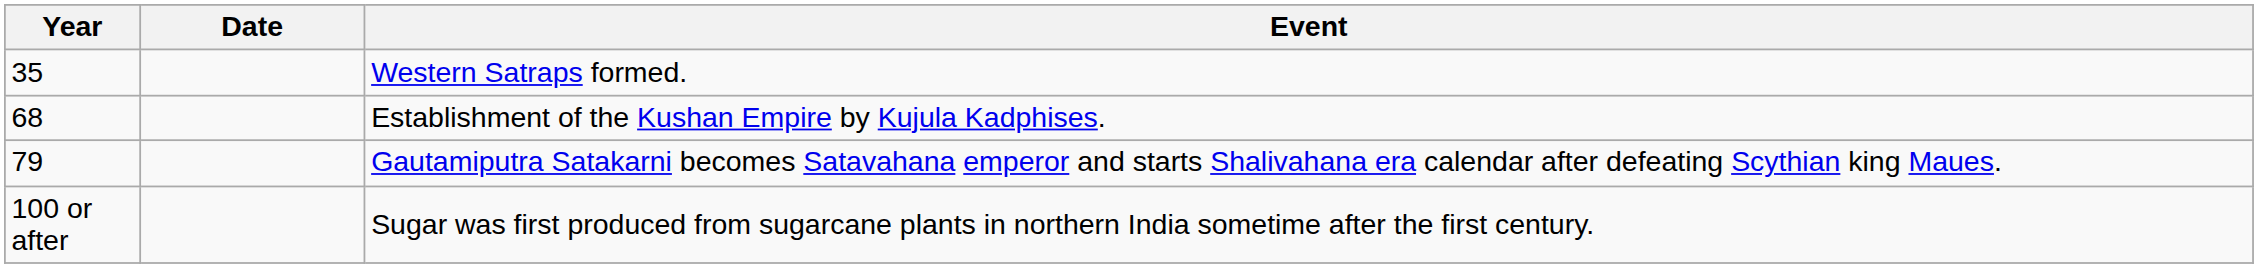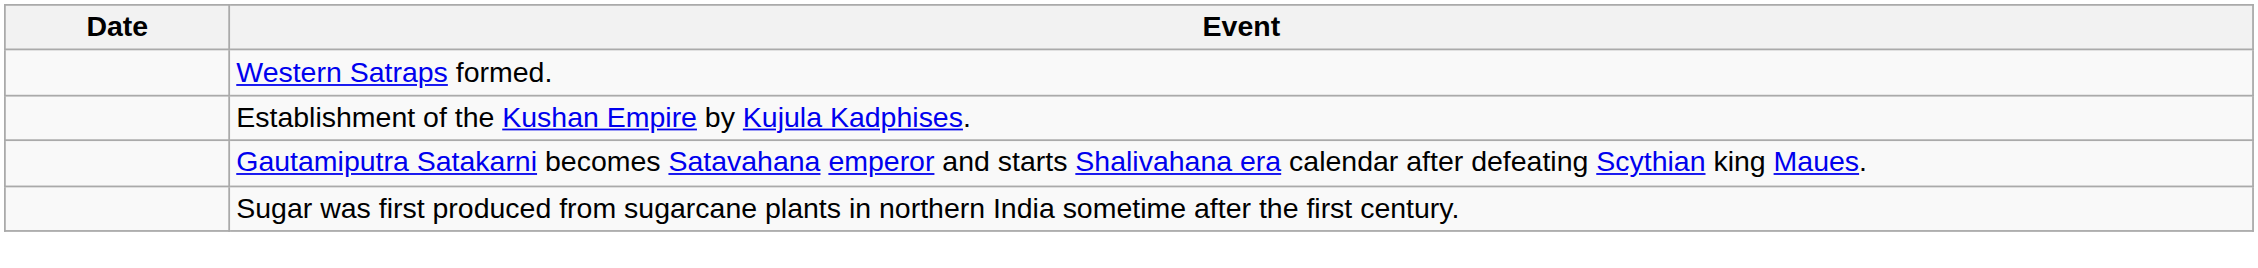- column: Year | 35 | 68 | 79 | 100 or after
